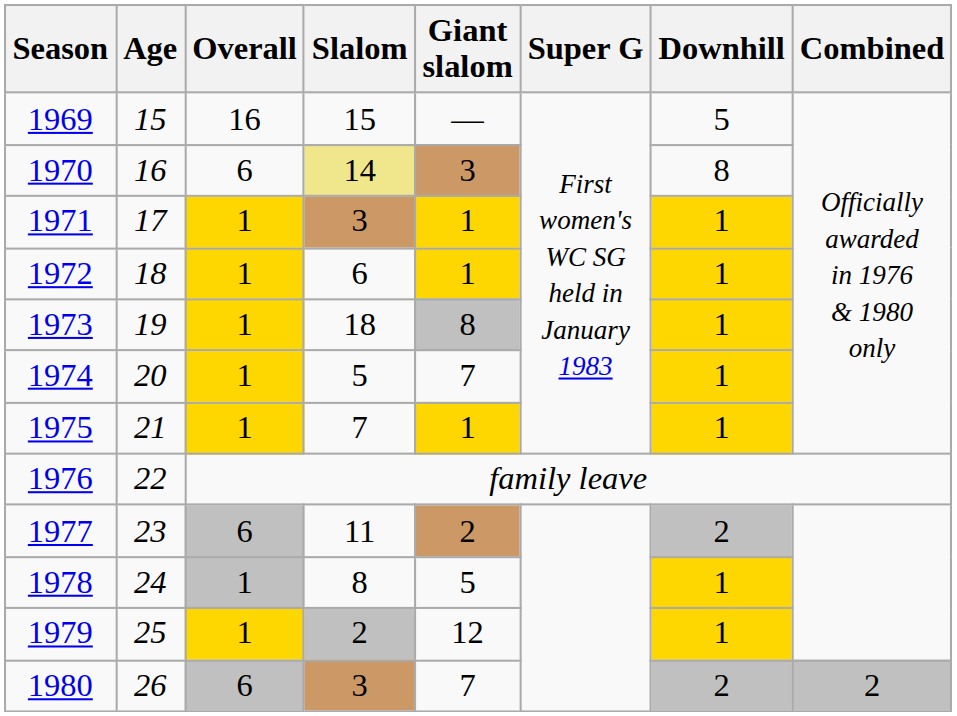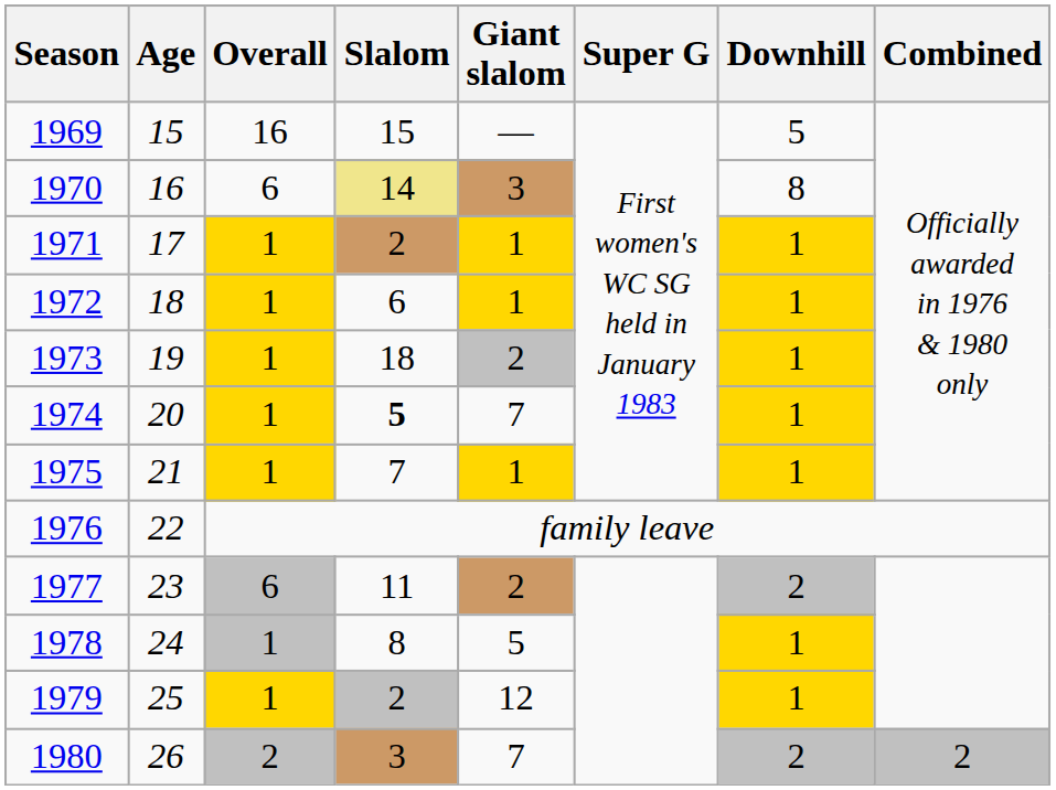1971 | Slalom: 3 -> 2
1973 | Giant slalom: 8 -> 2
1974 | Slalom: normal -> bold
1980 | Overall: 6 -> 2
